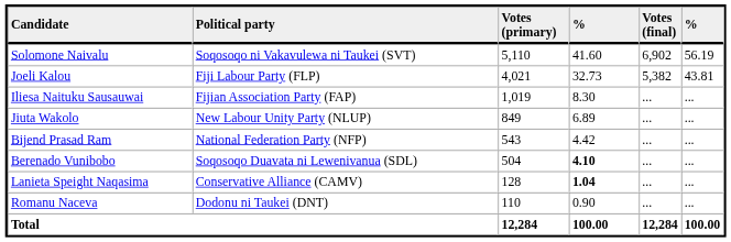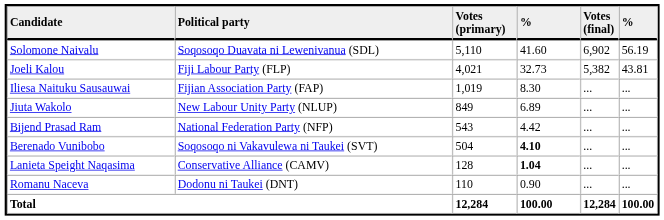Solomone Naivalu | Political party: Soqosoqo ni Vakavulewa ni Taukei (SVT) -> Soqosoqo Duavata ni Lewenivanua (SDL)
Berenado Vunibobo | Political party: Soqosoqo Duavata ni Lewenivanua (SDL) -> Soqosoqo ni Vakavulewa ni Taukei (SVT)
